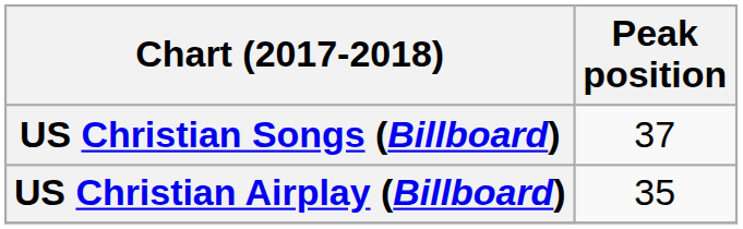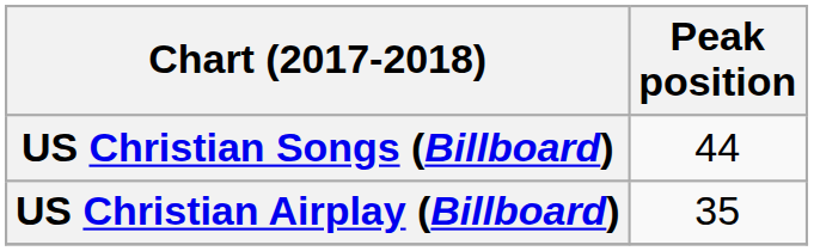US Christian Songs (Billboard) | Peak position: 37 -> 44
